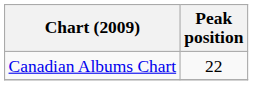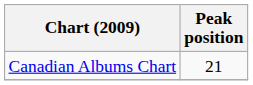Canadian Albums Chart | Peak position: 22 -> 21
